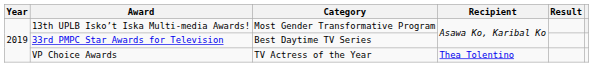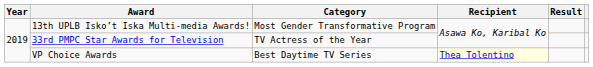33rd PMPC Star Awards for Television | Category: Best Daytime TV Series -> TV Actress of the Year
VP Choice Awards | Category: TV Actress of the Year -> Best Daytime TV Series
VP Choice Awards | Recipient: no background -> lightyellow background
